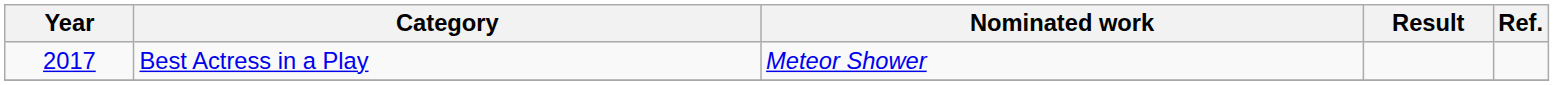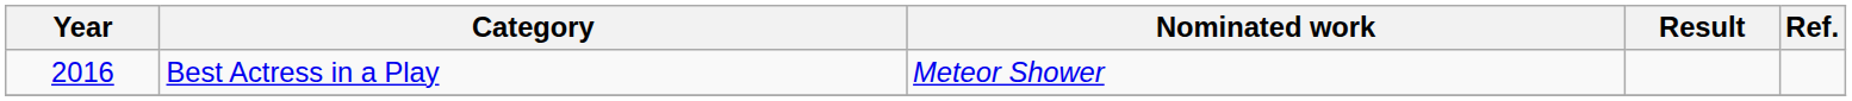Best Actress in a Play | Year: 2017 -> 2016
